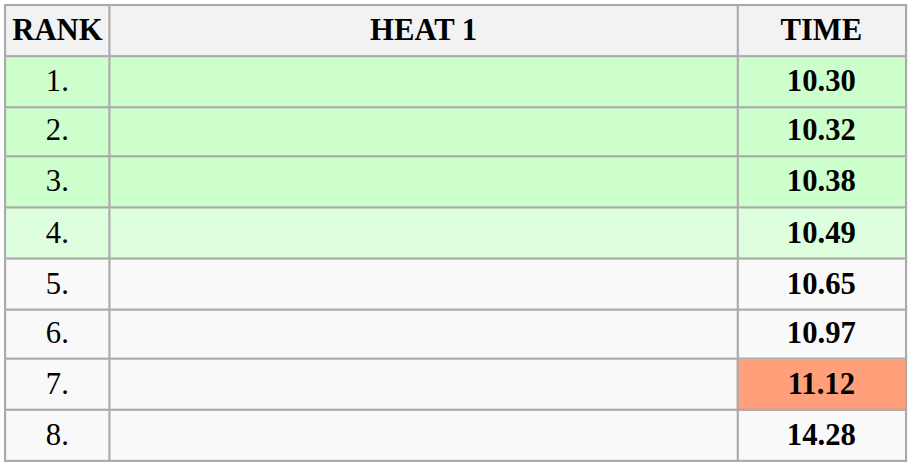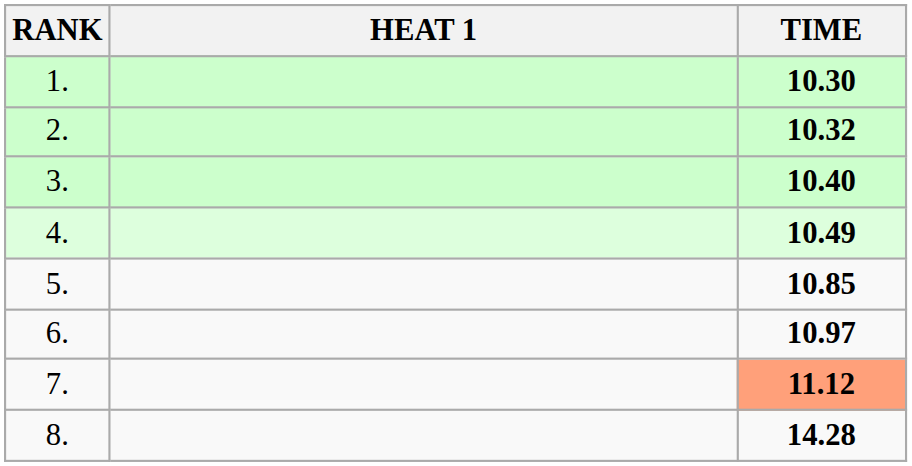3. | TIME: 10.38 -> 10.40
5. | TIME: 10.65 -> 10.85
